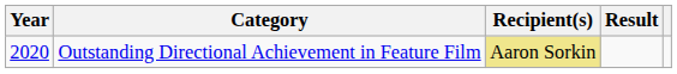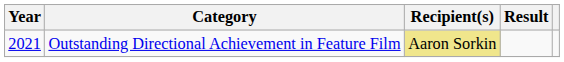Outstanding Directional Achievement in Feature Film | Year: 2020 -> 2021
